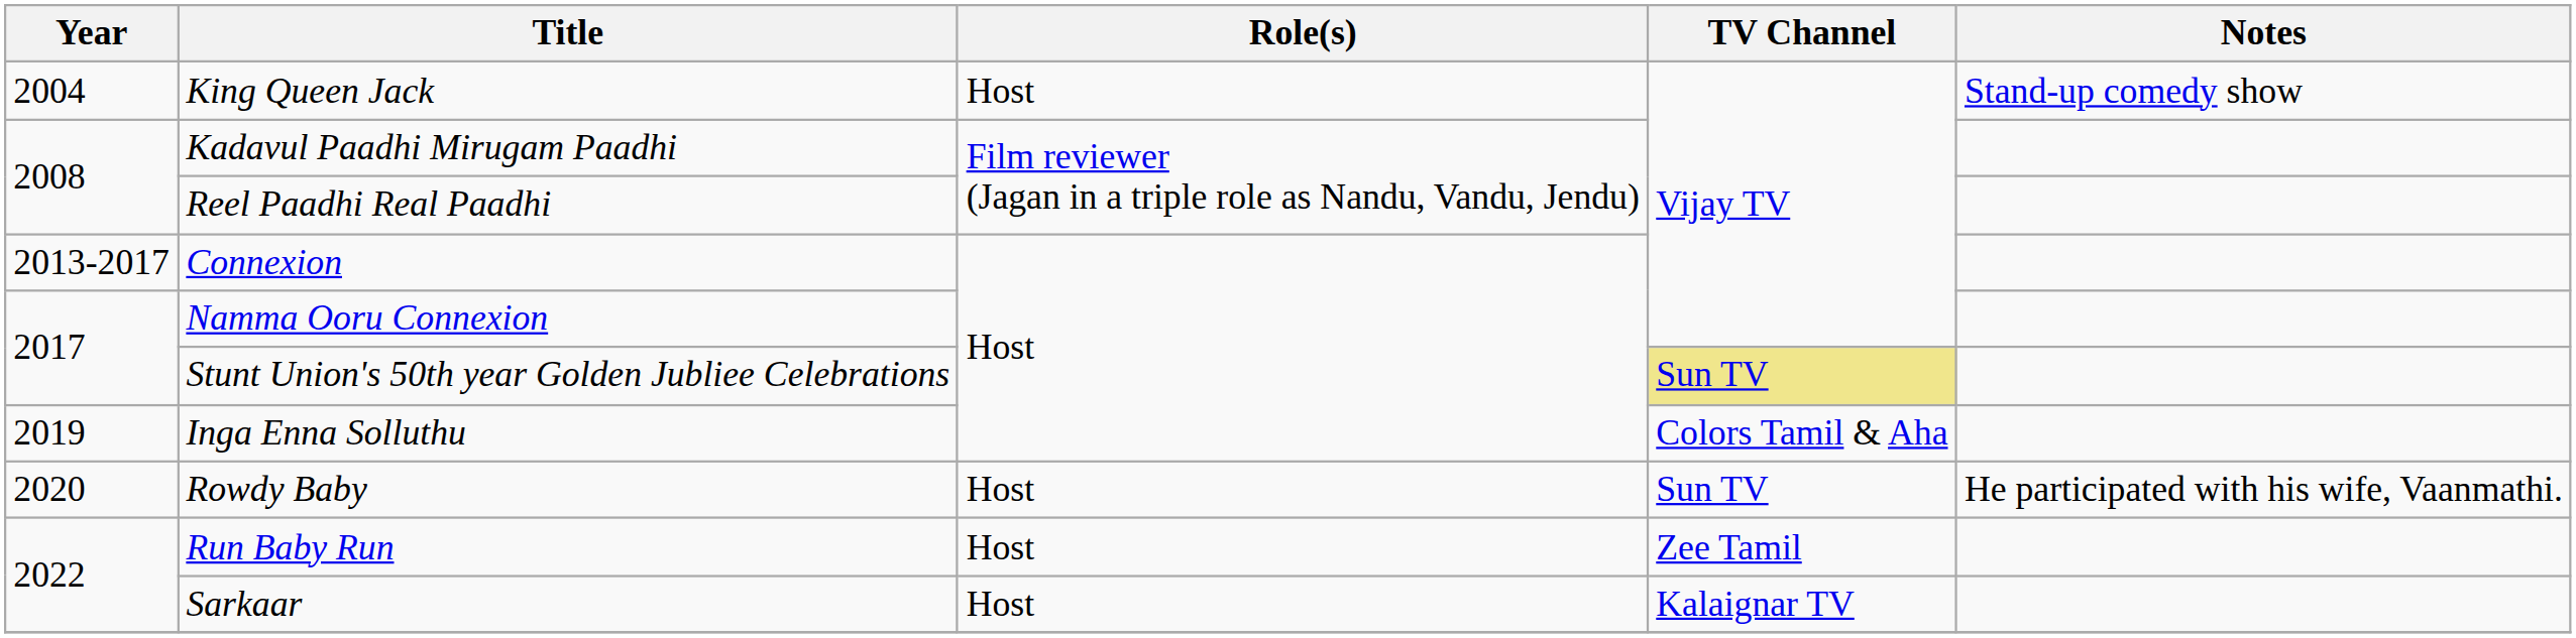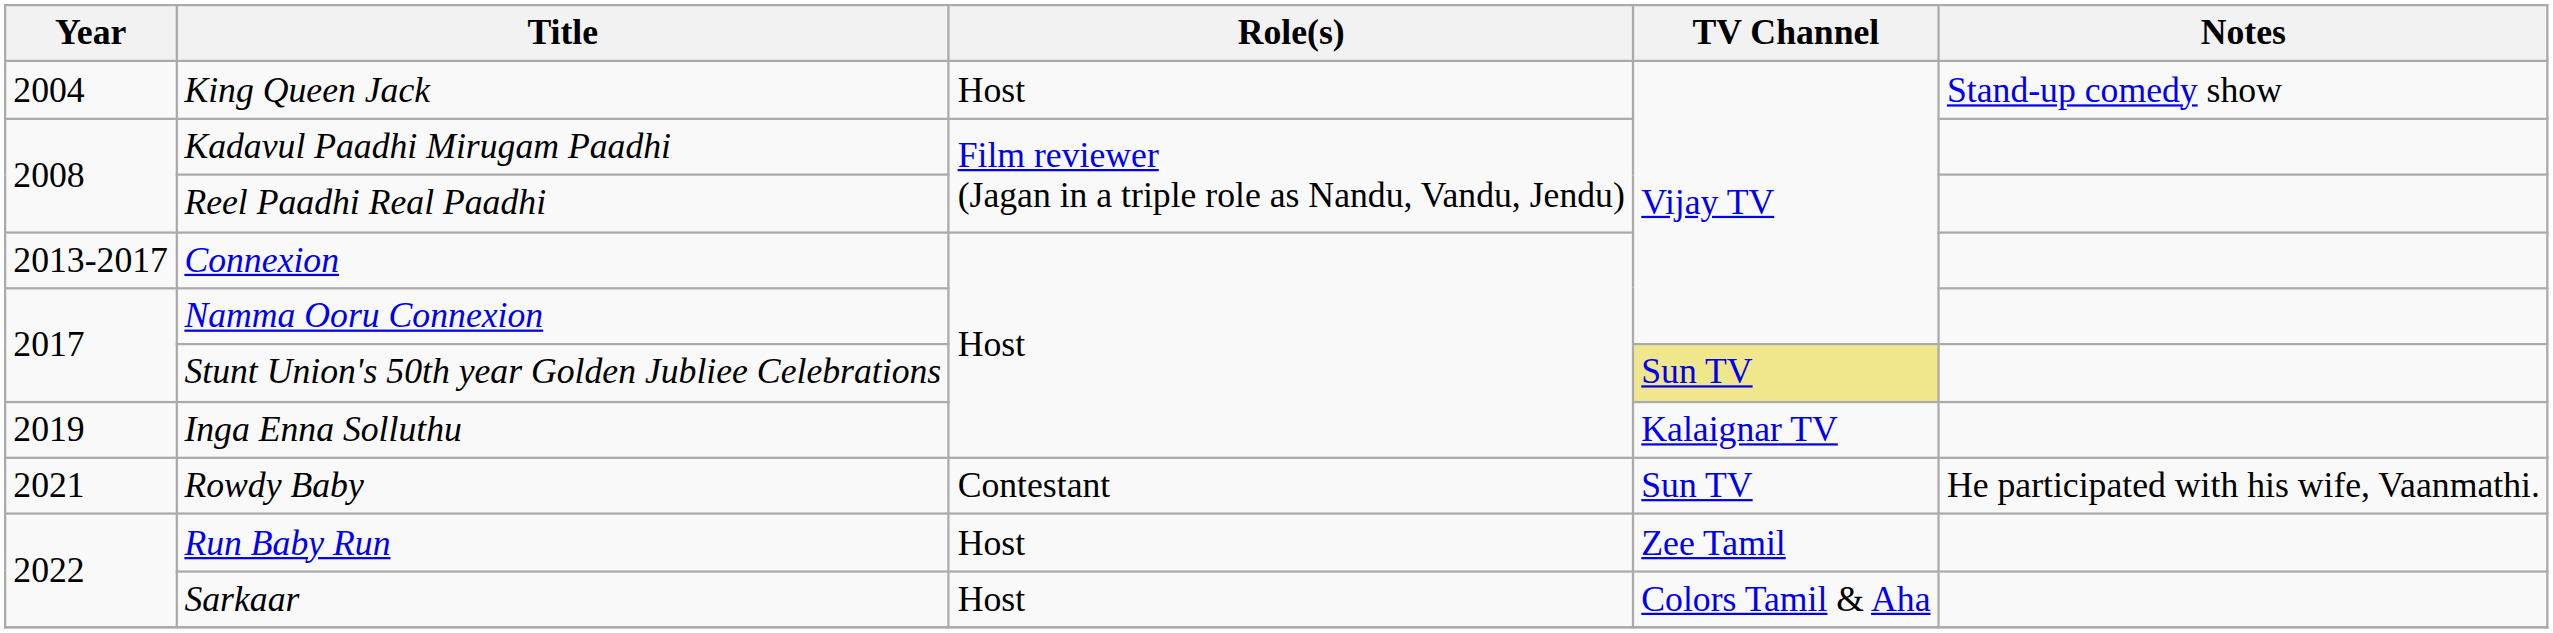Inga Enna Solluthu | TV Channel: Colors Tamil & Aha -> Kalaignar TV
Rowdy Baby | Year: 2020 -> 2021
Rowdy Baby | Role(s): Host -> Contestant
Sarkaar | TV Channel: Kalaignar TV -> Colors Tamil & Aha
